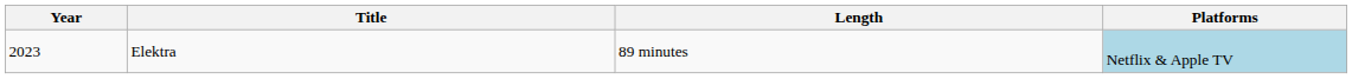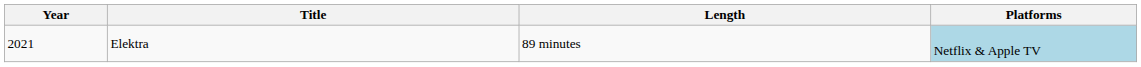Elektra | Year: 2023 -> 2021
